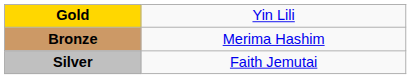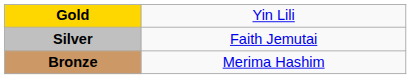rows swapped: Silver <-> Bronze
